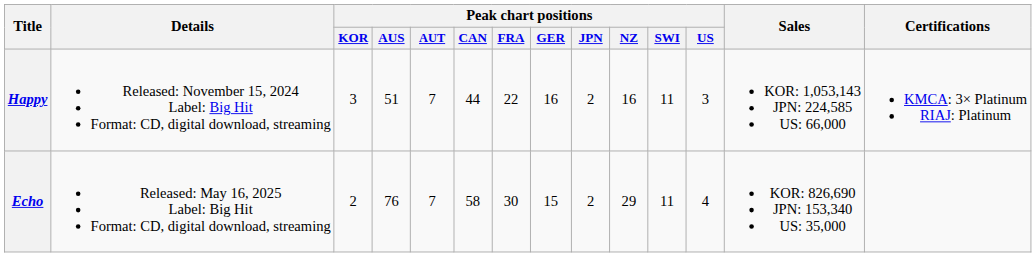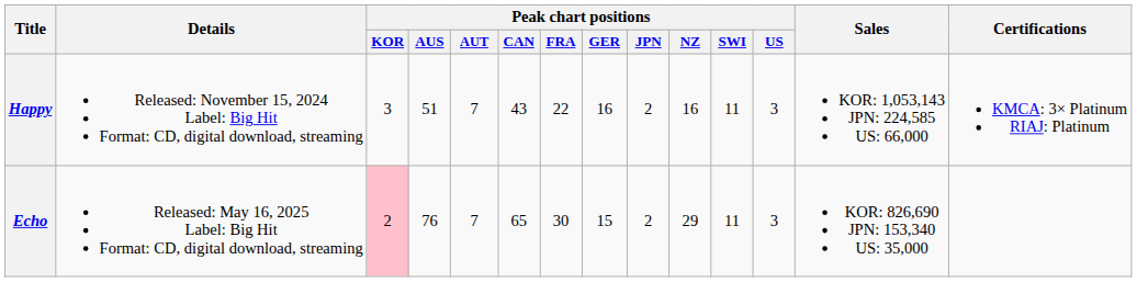Happy | Peak chart positions / CAN: 44 -> 43
Echo | Peak chart positions / KOR: no background -> pink background
Echo | Peak chart positions / CAN: 58 -> 65
Echo | Peak chart positions / US: 4 -> 3
